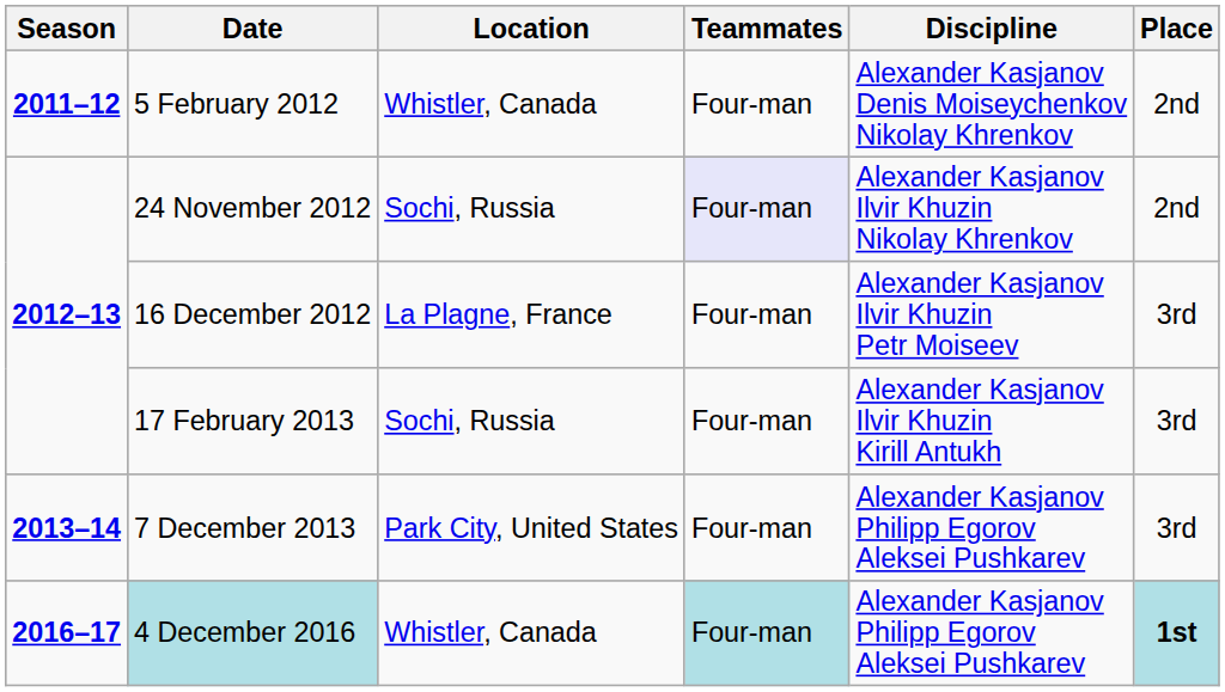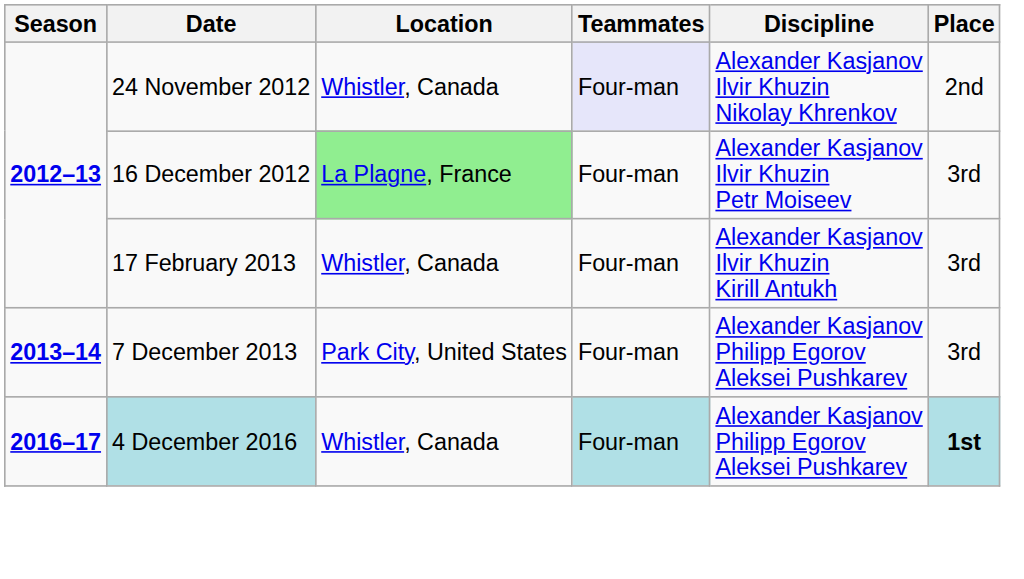- row: 2011–12 | 5 February 2012 | Whistler, Canada | Four-man | Alexander Kasjanov Denis Moiseychenkov Nikolay Khrenkov | 2nd
24 November 2012 | Location: Sochi, Russia -> Whistler, Canada
16 December 2012 | Location: no background -> lightgreen background
17 February 2013 | Location: Sochi, Russia -> Whistler, Canada
